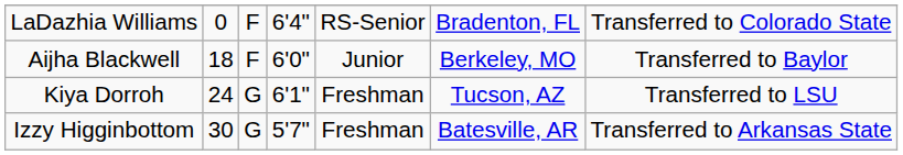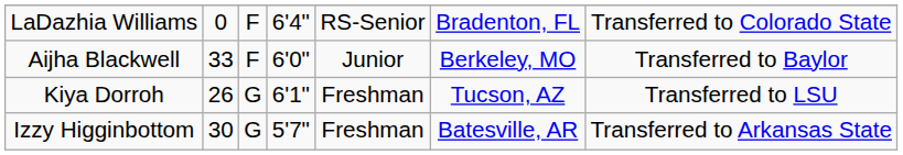Aijha Blackwell | column 2: 18 -> 33
Kiya Dorroh | column 2: 24 -> 26
